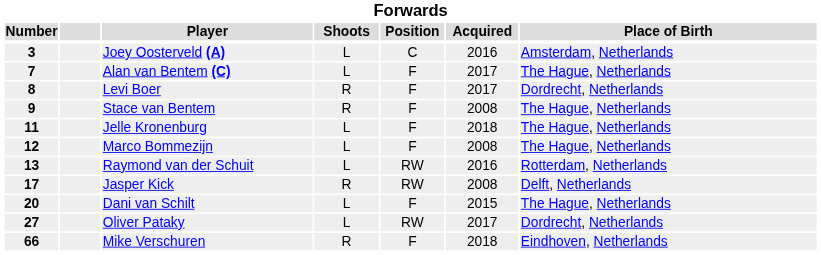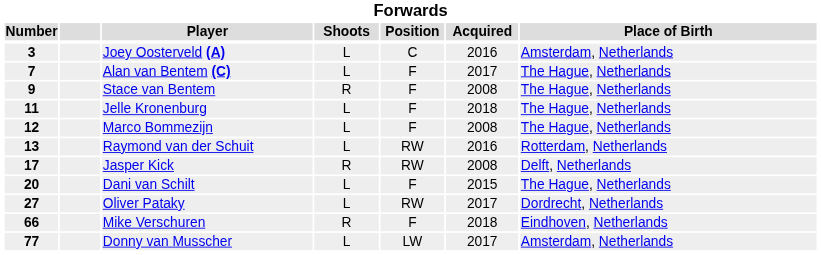- row: 8 | Levi Boer | R | F | 2017 | Dordrecht, Netherlands
+ row: 77 | Donny van Musscher | L | LW | 2017 | Amsterdam, Netherlands
